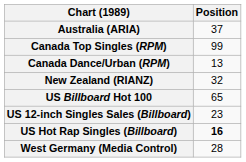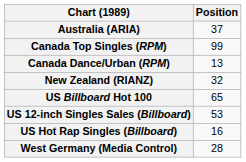US 12-inch Singles Sales (Billboard) | Position: 23 -> 53
US Hot Rap Singles (Billboard) | Position: bold -> normal
